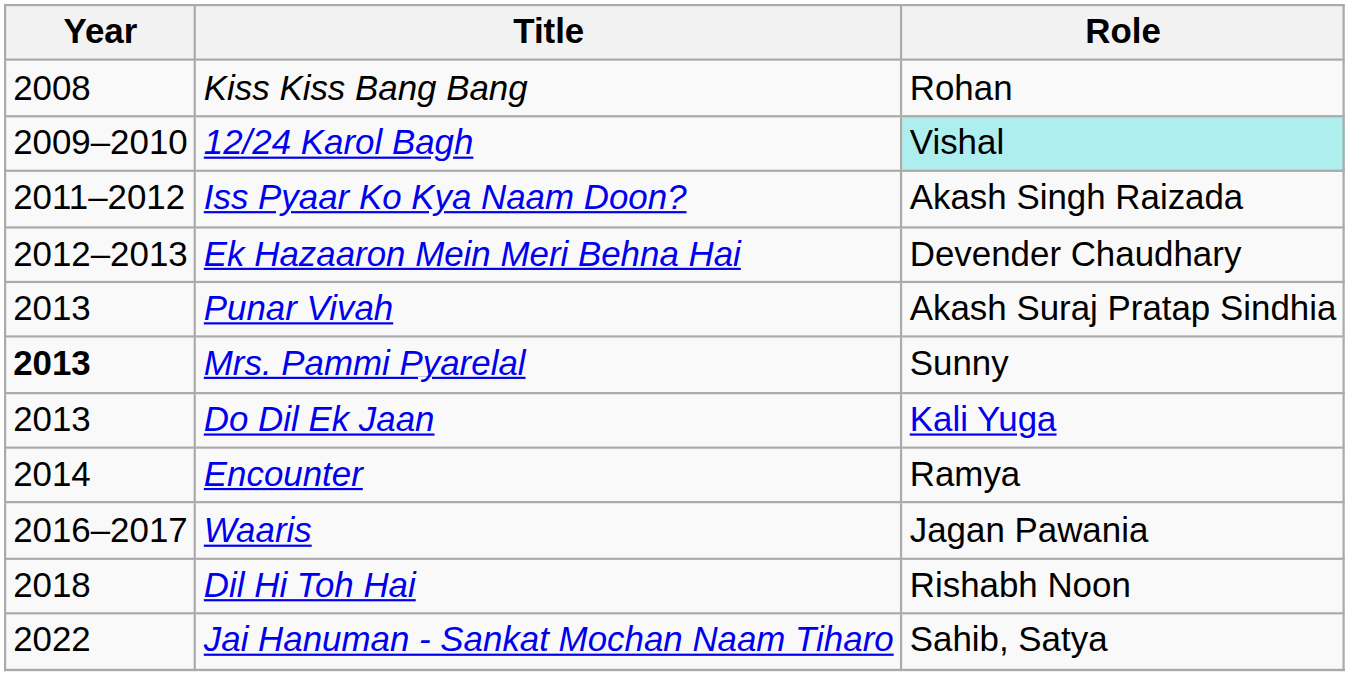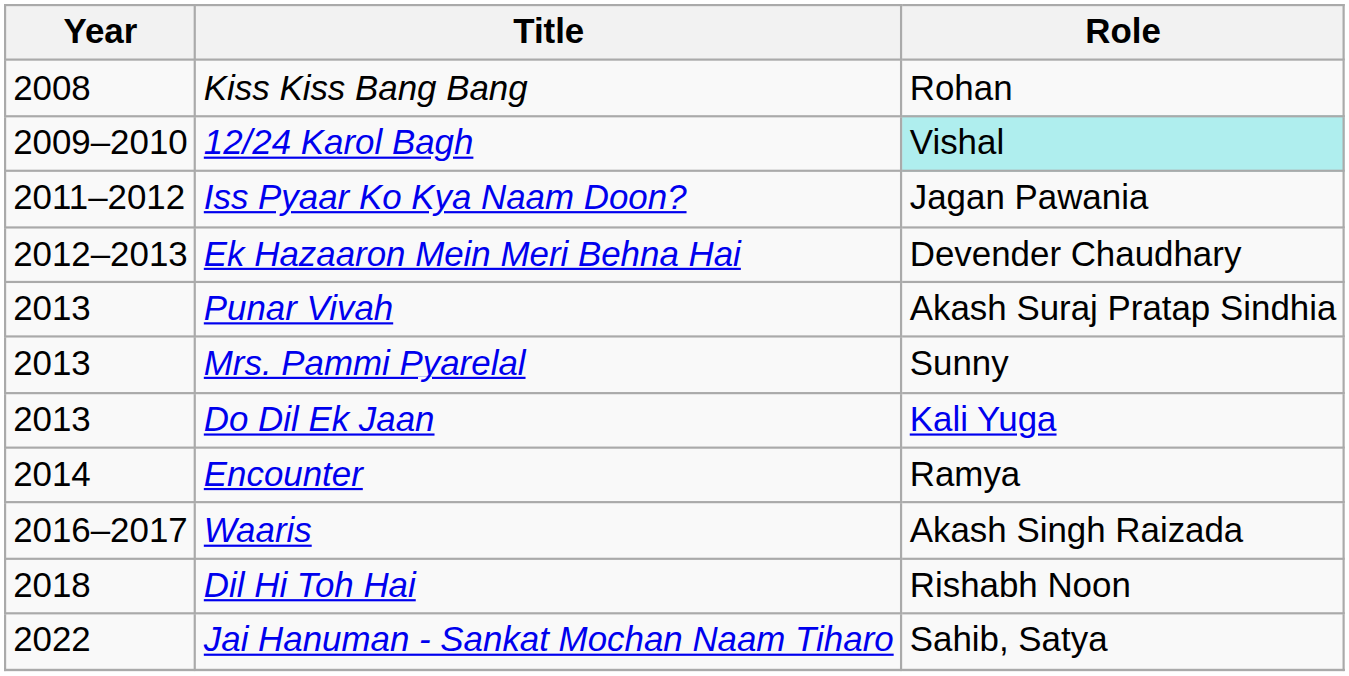Iss Pyaar Ko Kya Naam Doon? | Role: Akash Singh Raizada -> Jagan Pawania
Mrs. Pammi Pyarelal | Year: bold -> normal
Waaris | Role: Jagan Pawania -> Akash Singh Raizada
